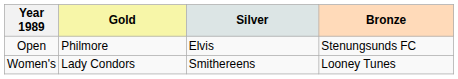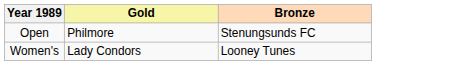- column: Silver | Elvis | Smithereens
